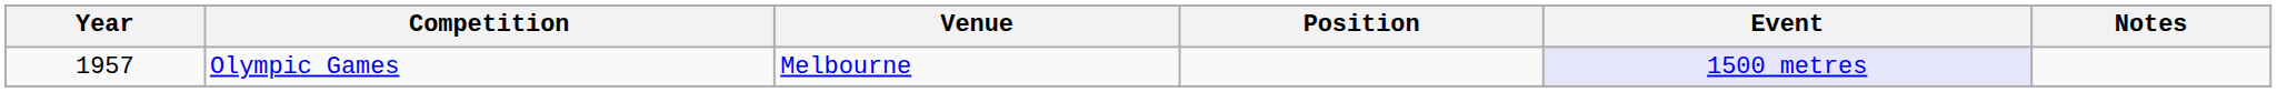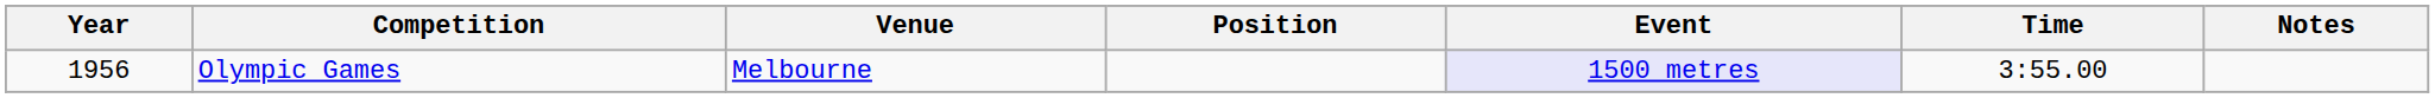+ column: Time | 3:55.00
Olympic Games | Year: 1957 -> 1956
